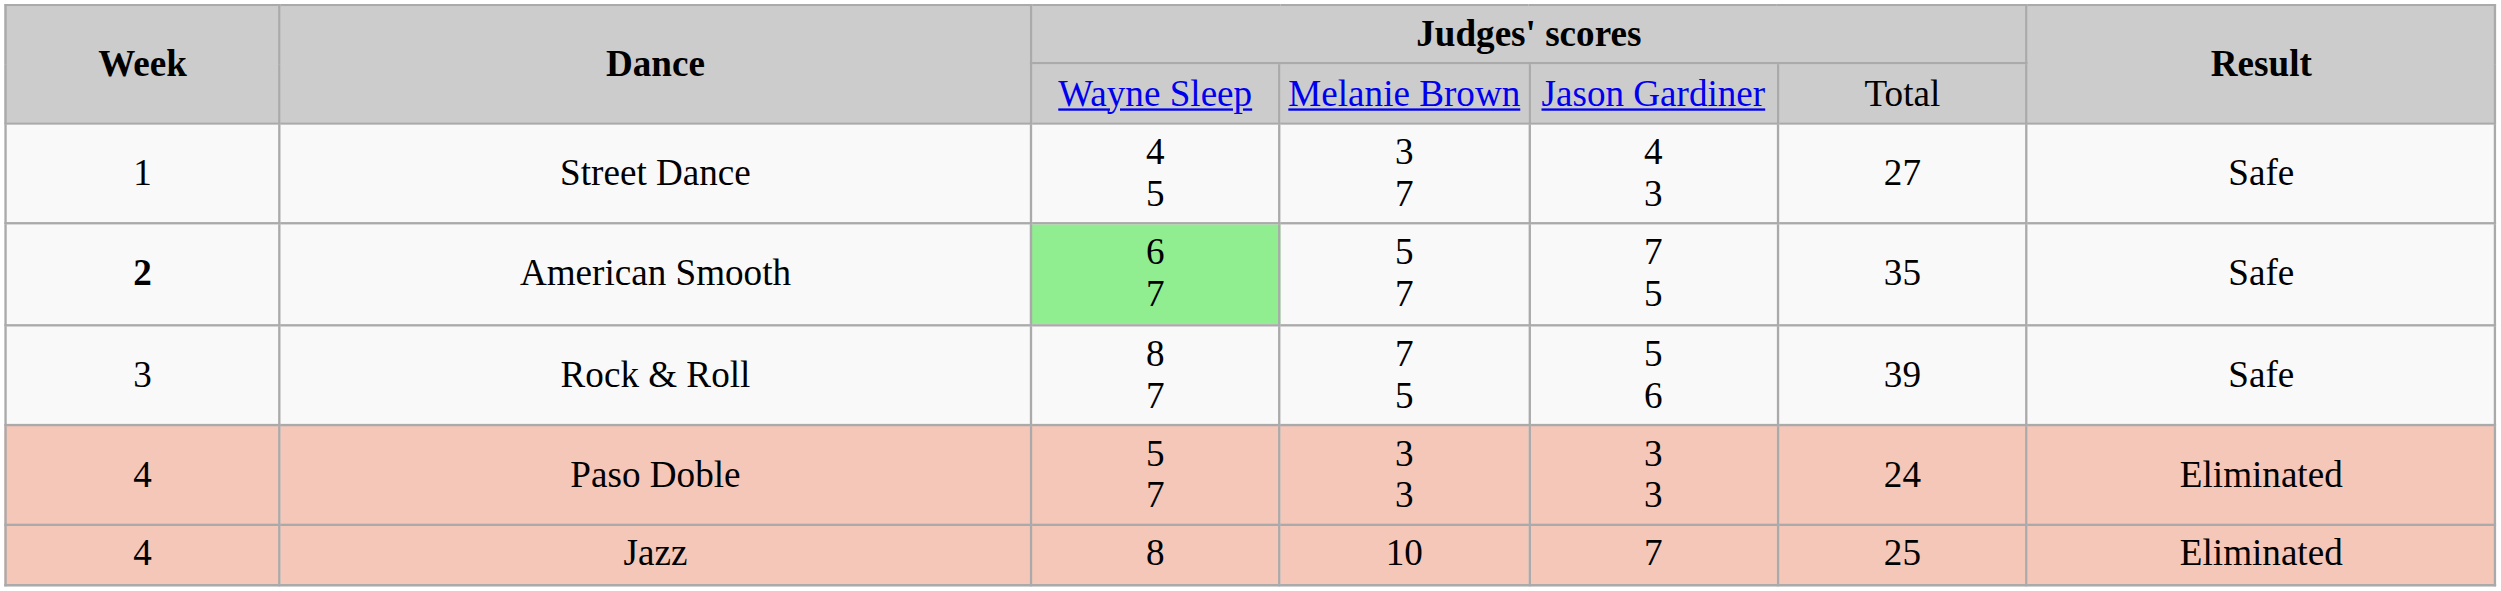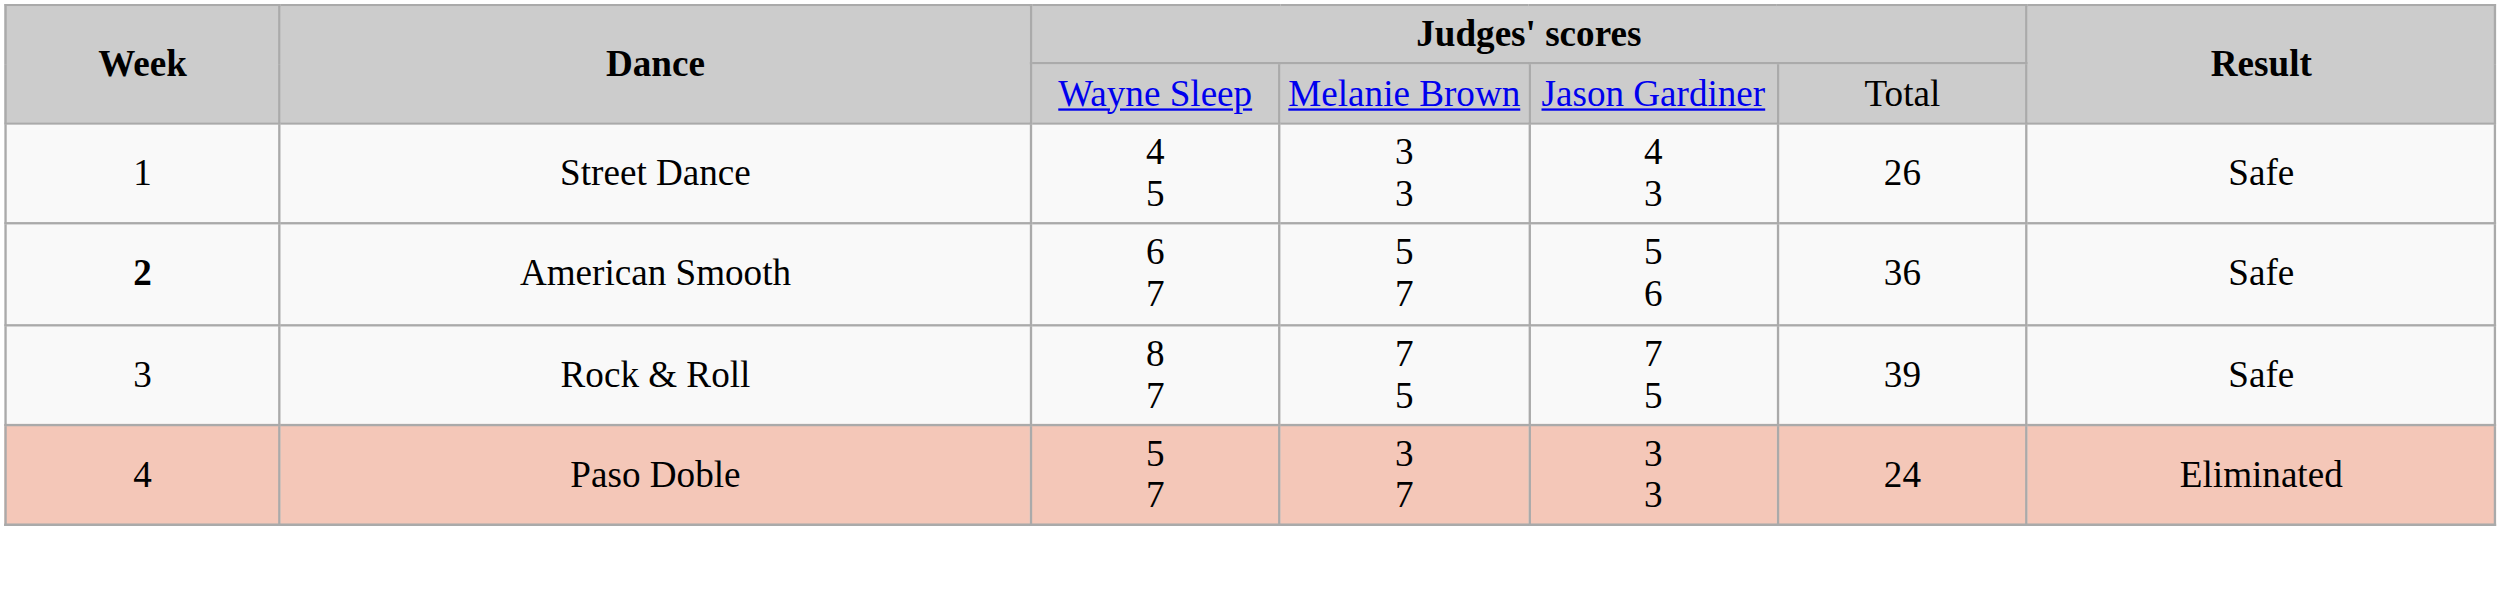Street Dance | column 4: 3 7 -> 3 3
Street Dance | column 6: 27 -> 26
American Smooth | column 3: lightgreen background -> no background
American Smooth | column 5: 7 5 -> 5 6
American Smooth | column 6: 35 -> 36
Rock & Roll | column 5: 5 6 -> 7 5
Paso Doble | column 4: 3 3 -> 3 7
- row: 4 | Jazz | 8 | 10 | 7 | 25 | Eliminated
